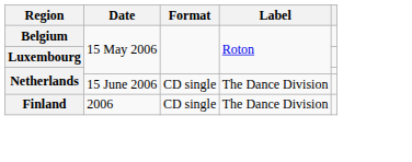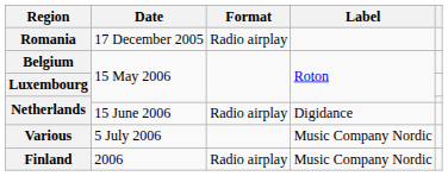+ row: Romania | 17 December 2005 | Radio airplay
Netherlands / 15 June 2006 | Format: CD single -> Radio airplay
Netherlands / 15 June 2006 | Label: The Dance Division -> Digidance
+ row: Various | 5 July 2006 | Music Company Nordic
Finland | Format: CD single -> Radio airplay
Finland | Label: The Dance Division -> Music Company Nordic
